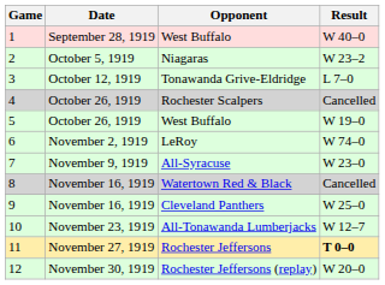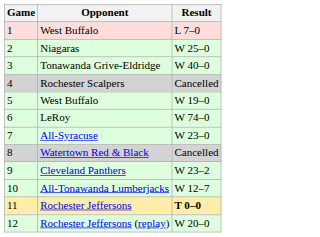- column: Date | September 28, 1919 | October 5, 1919 | October 12, 1919 | October 26, 1919 | October 26, 1919 | November 2, 1919 | November 9, 1919 | November 16, 1919 | November 16, 1919 | November 23, 1919 | November 27, 1919 | November 30, 1919
1 / West Buffalo | Result: W 40–0 -> L 7–0
Niagaras | Result: W 23–2 -> W 25–0
Tonawanda Grive-Eldridge | Result: L 7–0 -> W 40–0
Cleveland Panthers | Result: W 25–0 -> W 23–2
